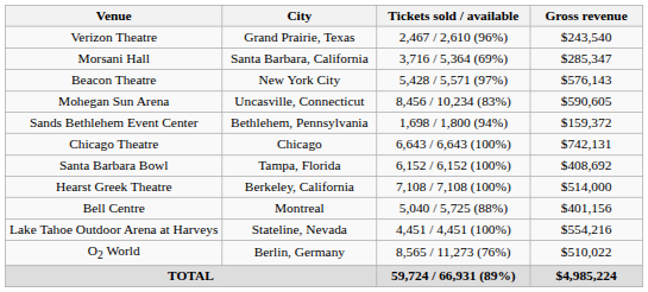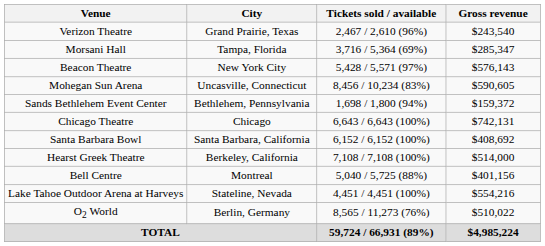Morsani Hall | City: Santa Barbara, California -> Tampa, Florida
Santa Barbara Bowl | City: Tampa, Florida -> Santa Barbara, California
